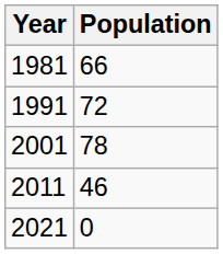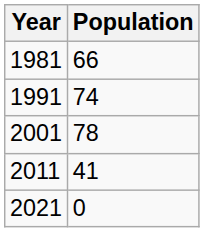1991 | Population: 72 -> 74
2011 | Population: 46 -> 41
